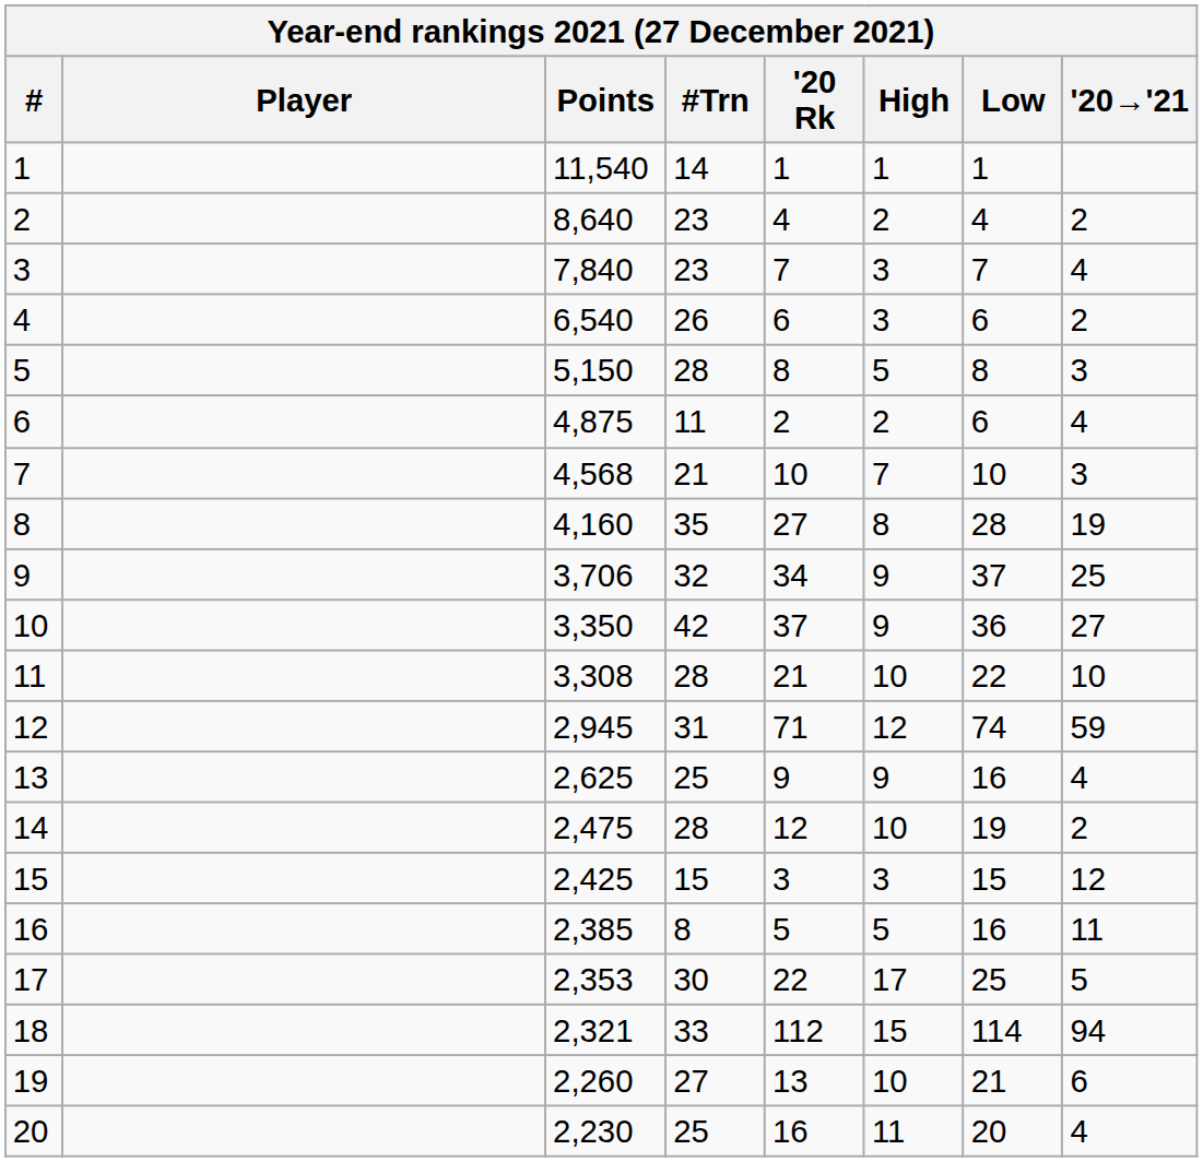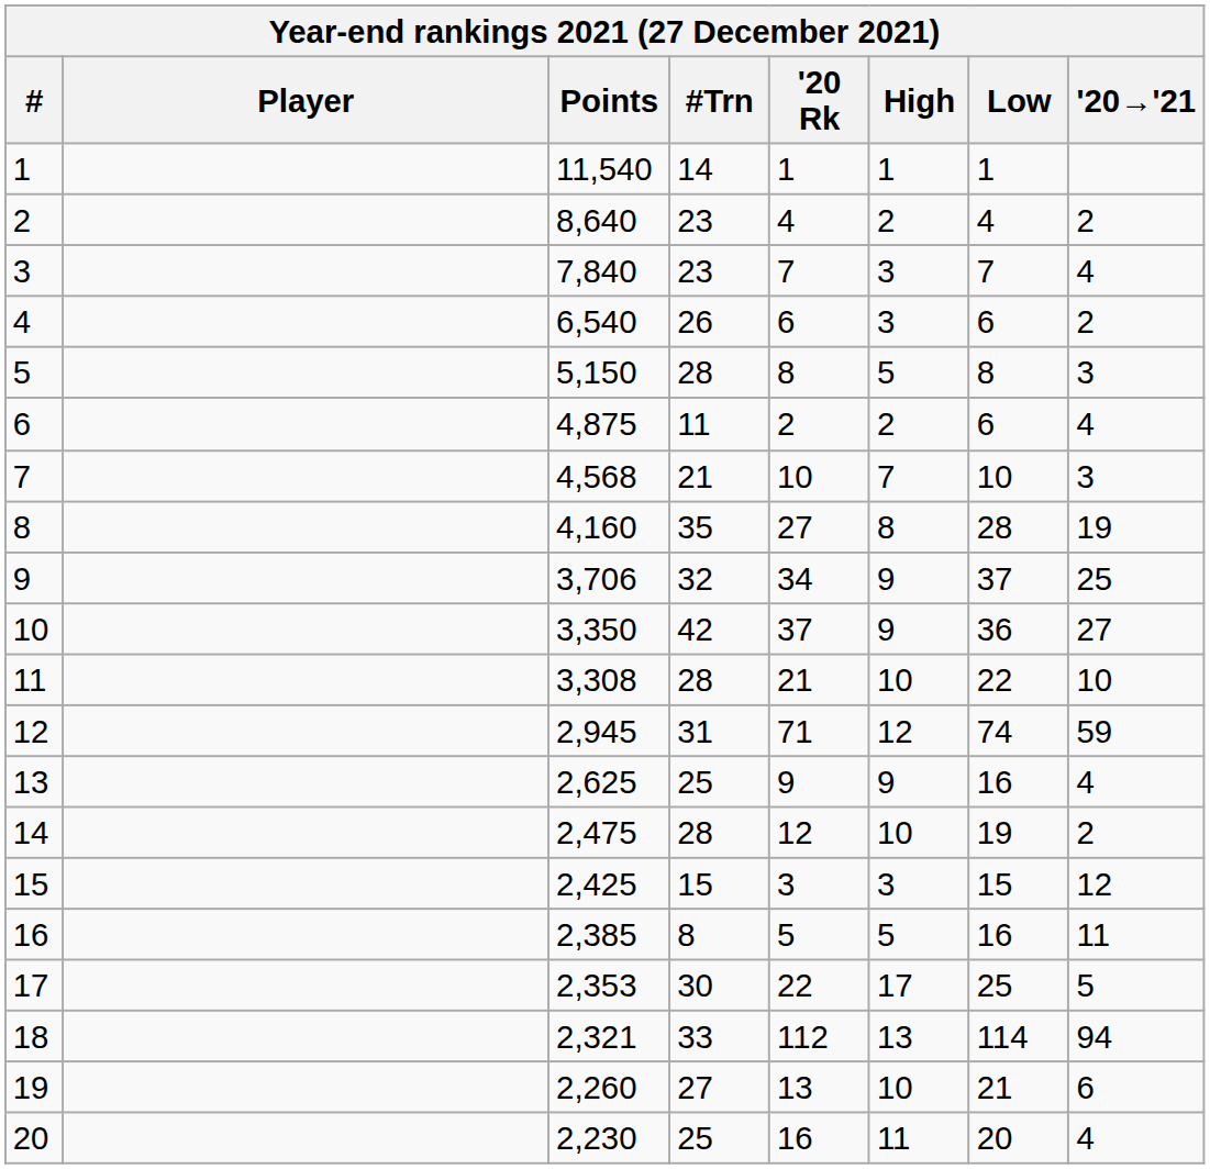18 | High: 15 -> 13
